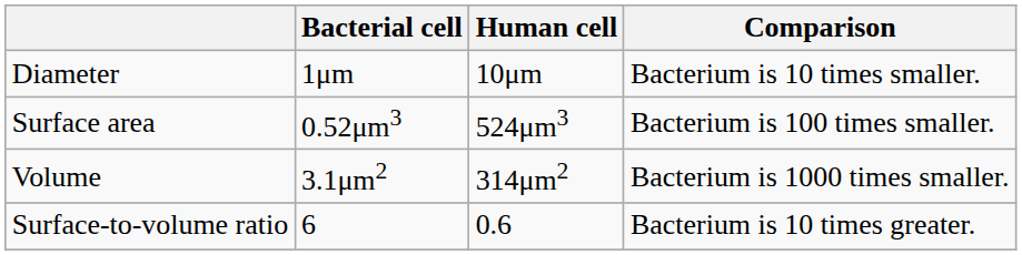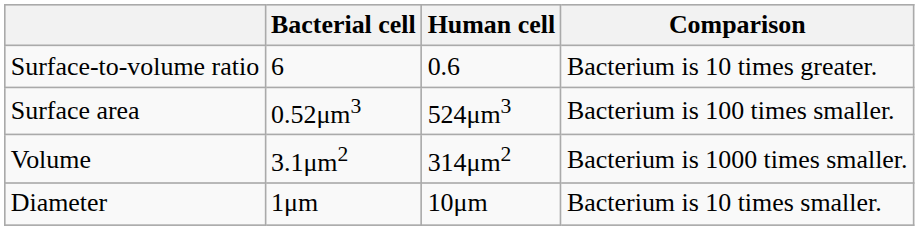rows swapped: Diameter <-> Surface-to-volume ratio
